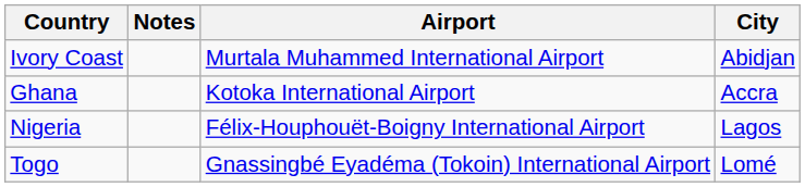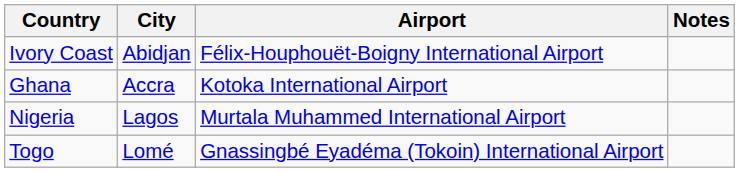columns swapped: City <-> Notes
Ivory Coast | Airport: Murtala Muhammed International Airport -> Félix-Houphouët-Boigny International Airport
Nigeria | Airport: Félix-Houphouët-Boigny International Airport -> Murtala Muhammed International Airport
